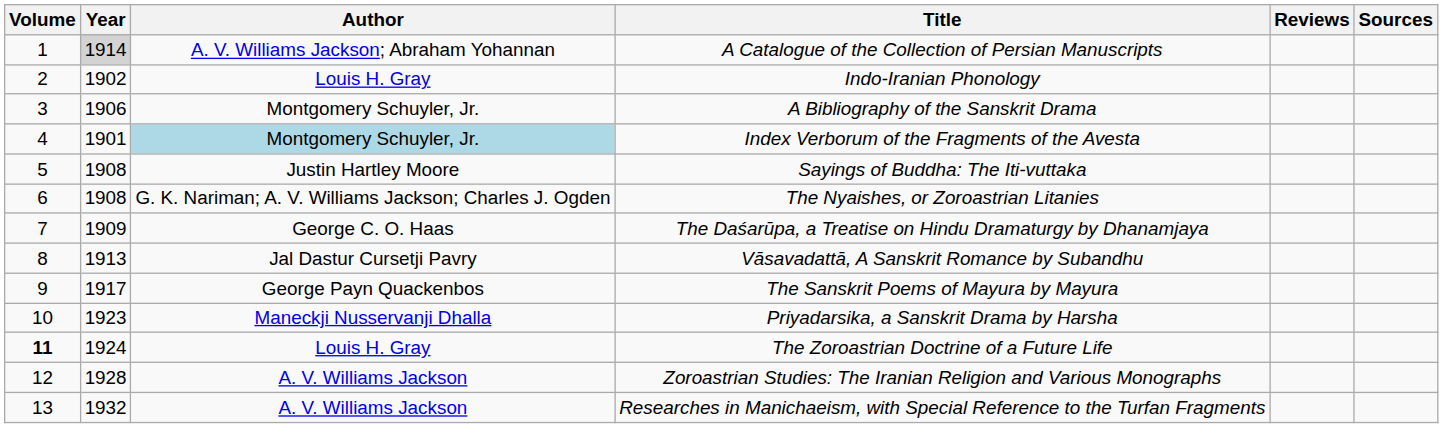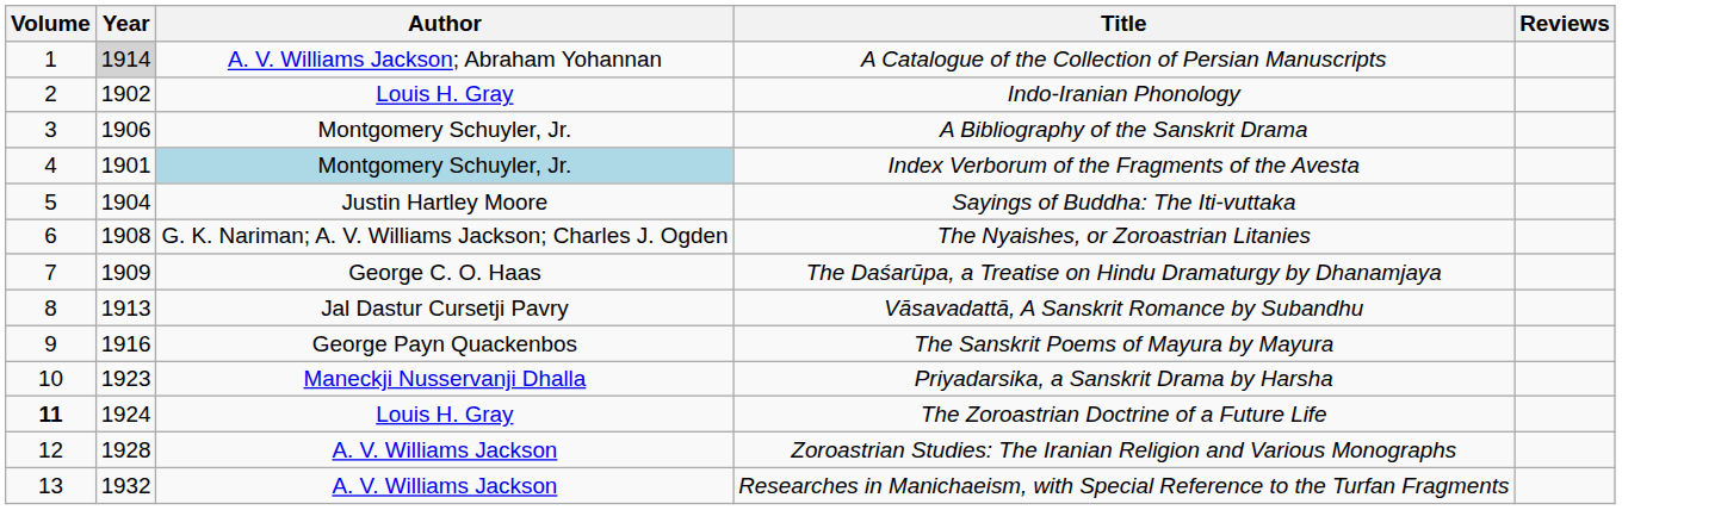- column: Sources
Sayings of Buddha: The Iti-vuttaka | Year: 1908 -> 1904
The Sanskrit Poems of Mayura by Mayura | Year: 1917 -> 1916
